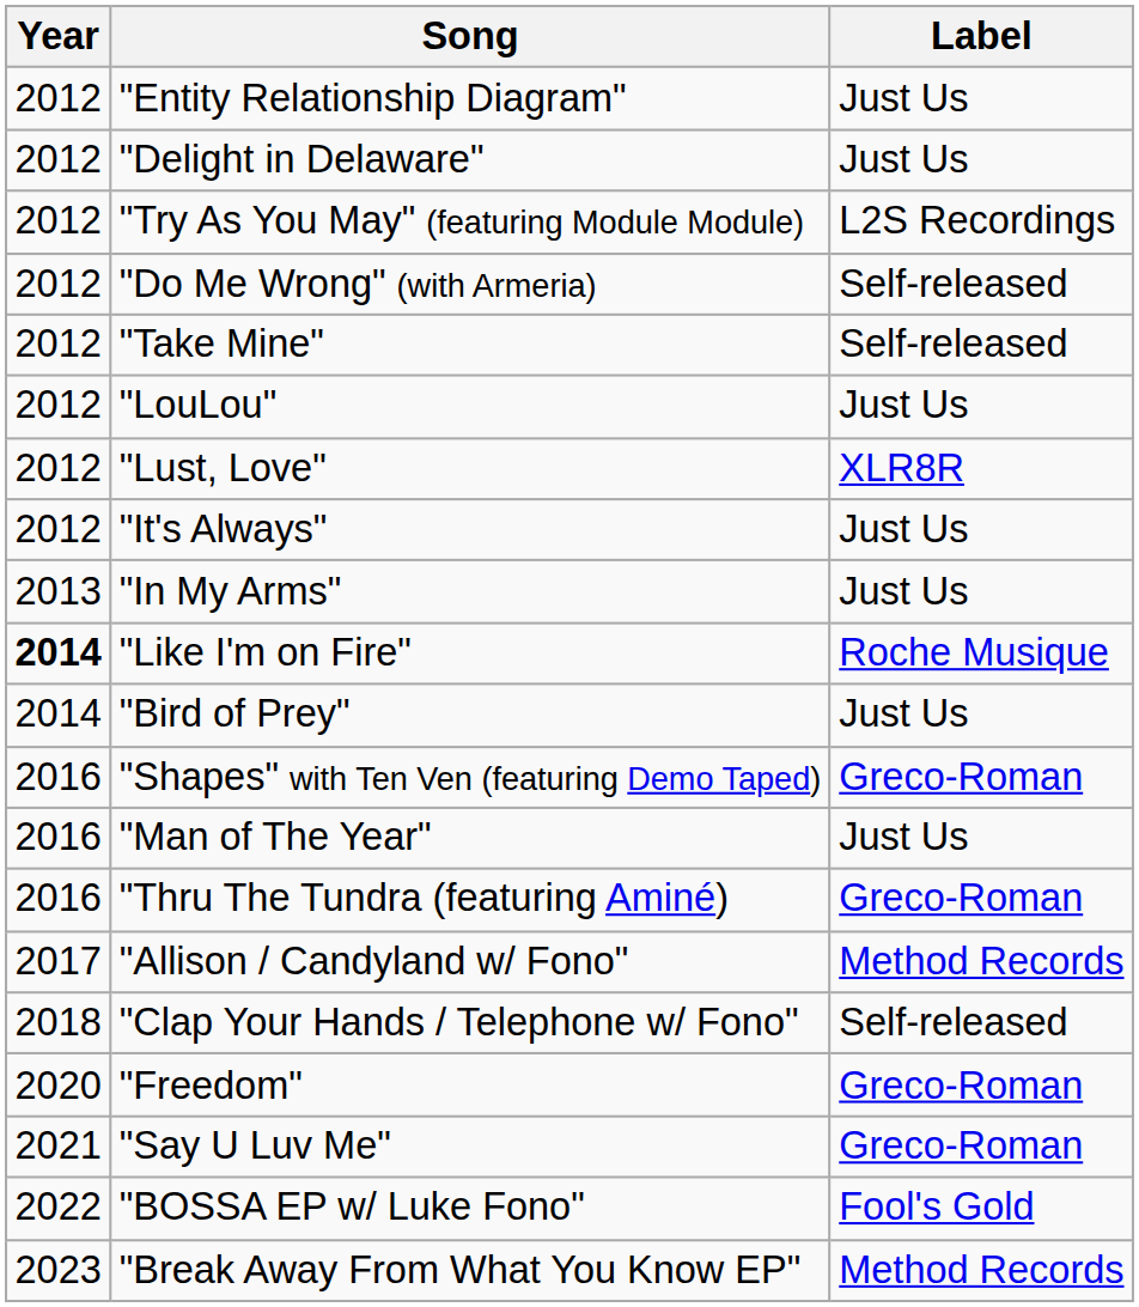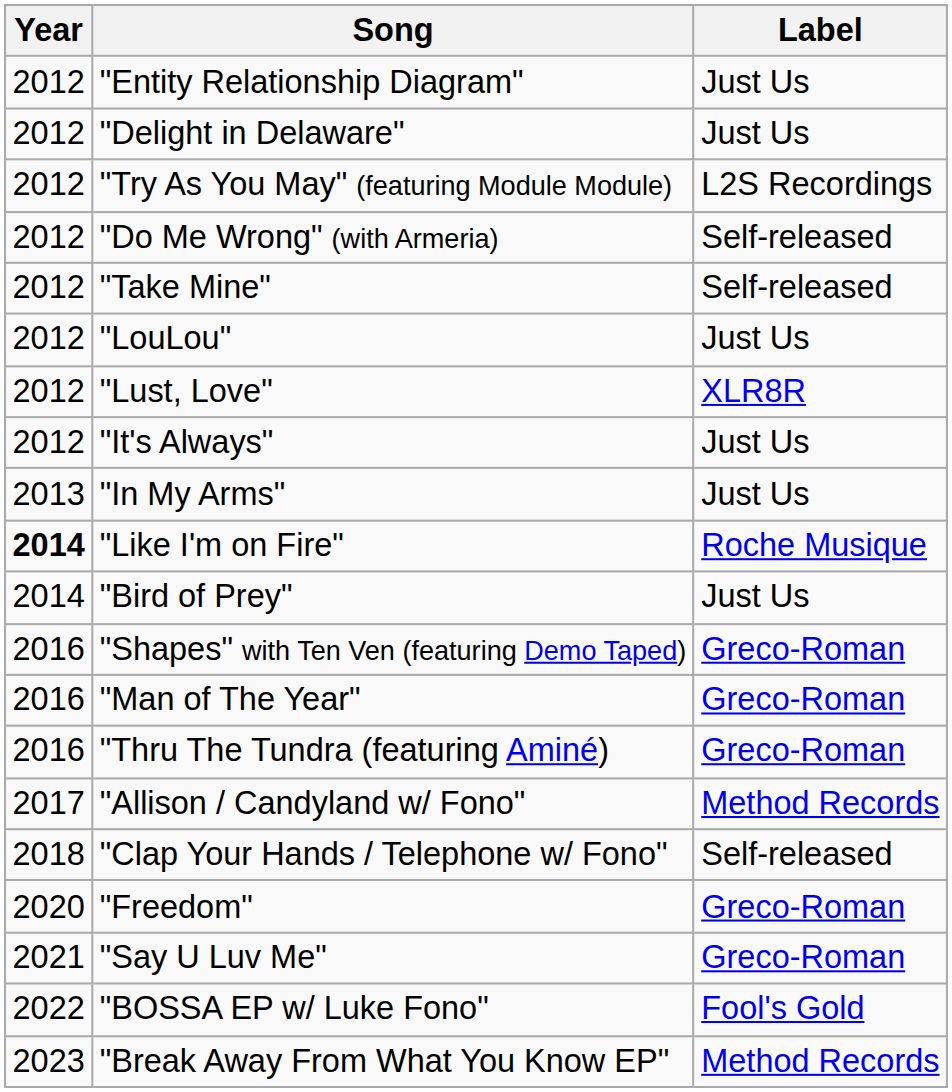"Man of The Year" | Label: Just Us -> Greco-Roman
